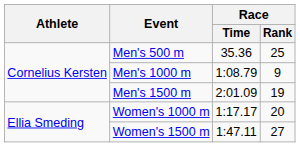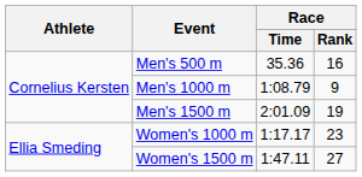Men's 500 m | Race / Rank: 25 -> 16
Women's 1000 m | Race / Rank: 20 -> 23
